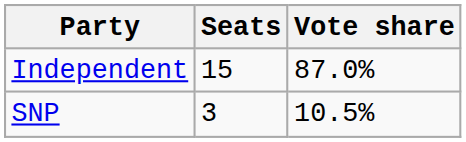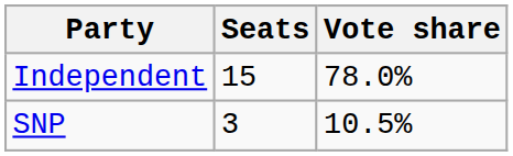Independent | Vote share: 87.0% -> 78.0%
